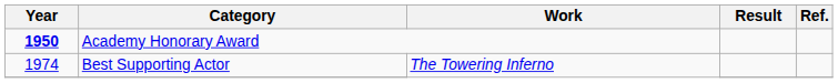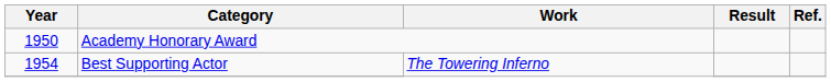Academy Honorary Award | Year: bold -> normal
Best Supporting Actor | Year: 1974 -> 1954
